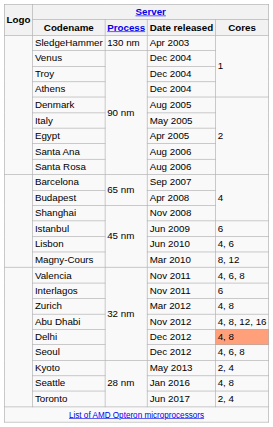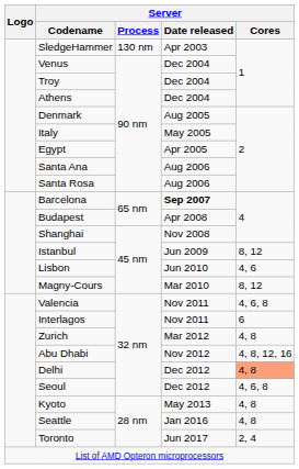Barcelona | Server / Date released: normal -> bold
Istanbul | Server / Cores: 6 -> 8, 12
Kyoto | Server / Cores: 2, 4 -> 4, 8
